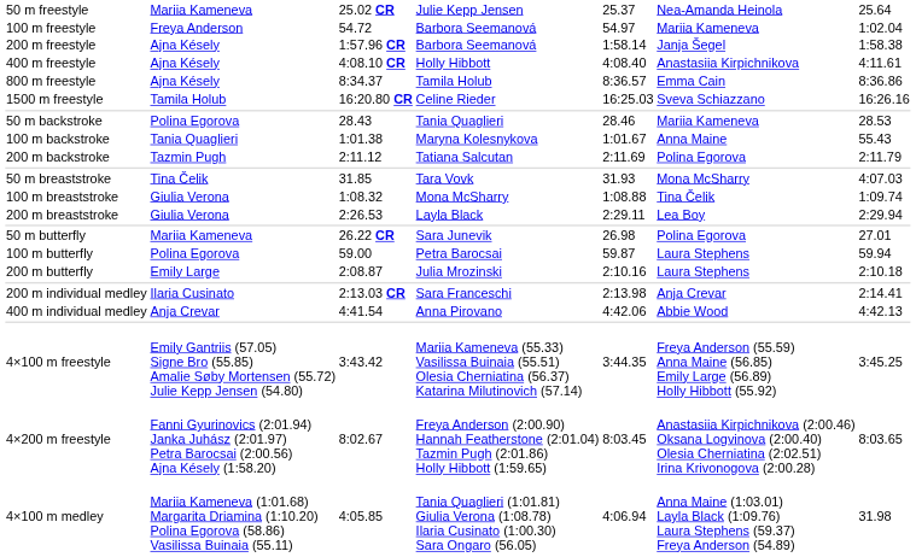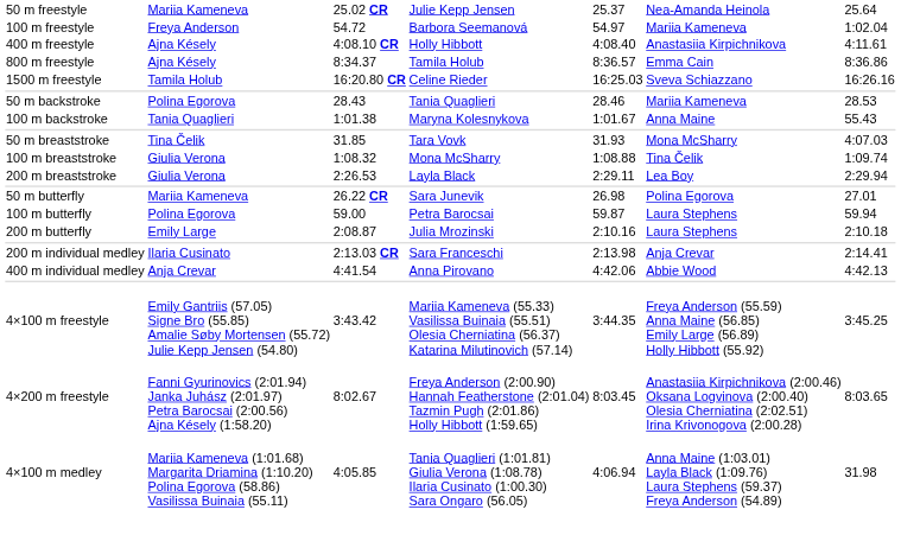- row: 200 m freestyle | Ajna Késely | 1:57.96 CR | Barbora Seemanová | 1:58.14 | Janja Šegel | 1:58.38
- row: 200 m backstroke | Tazmin Pugh | 2:11.12 | Tatiana Salcutan | 2:11.69 | Polina Egorova | 2:11.79
